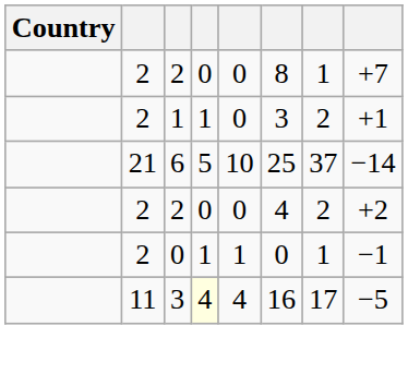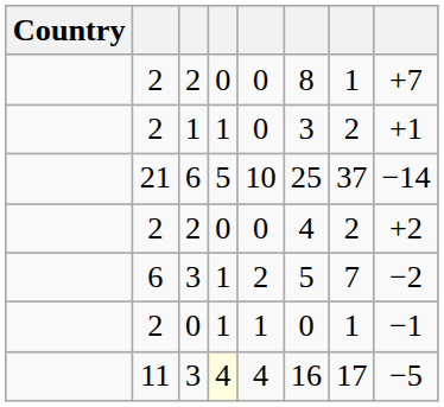+ row: 6 | 3 | 1 | 2 | 5 | 7 | −2
